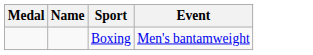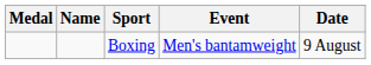+ column: Date | 9 August
